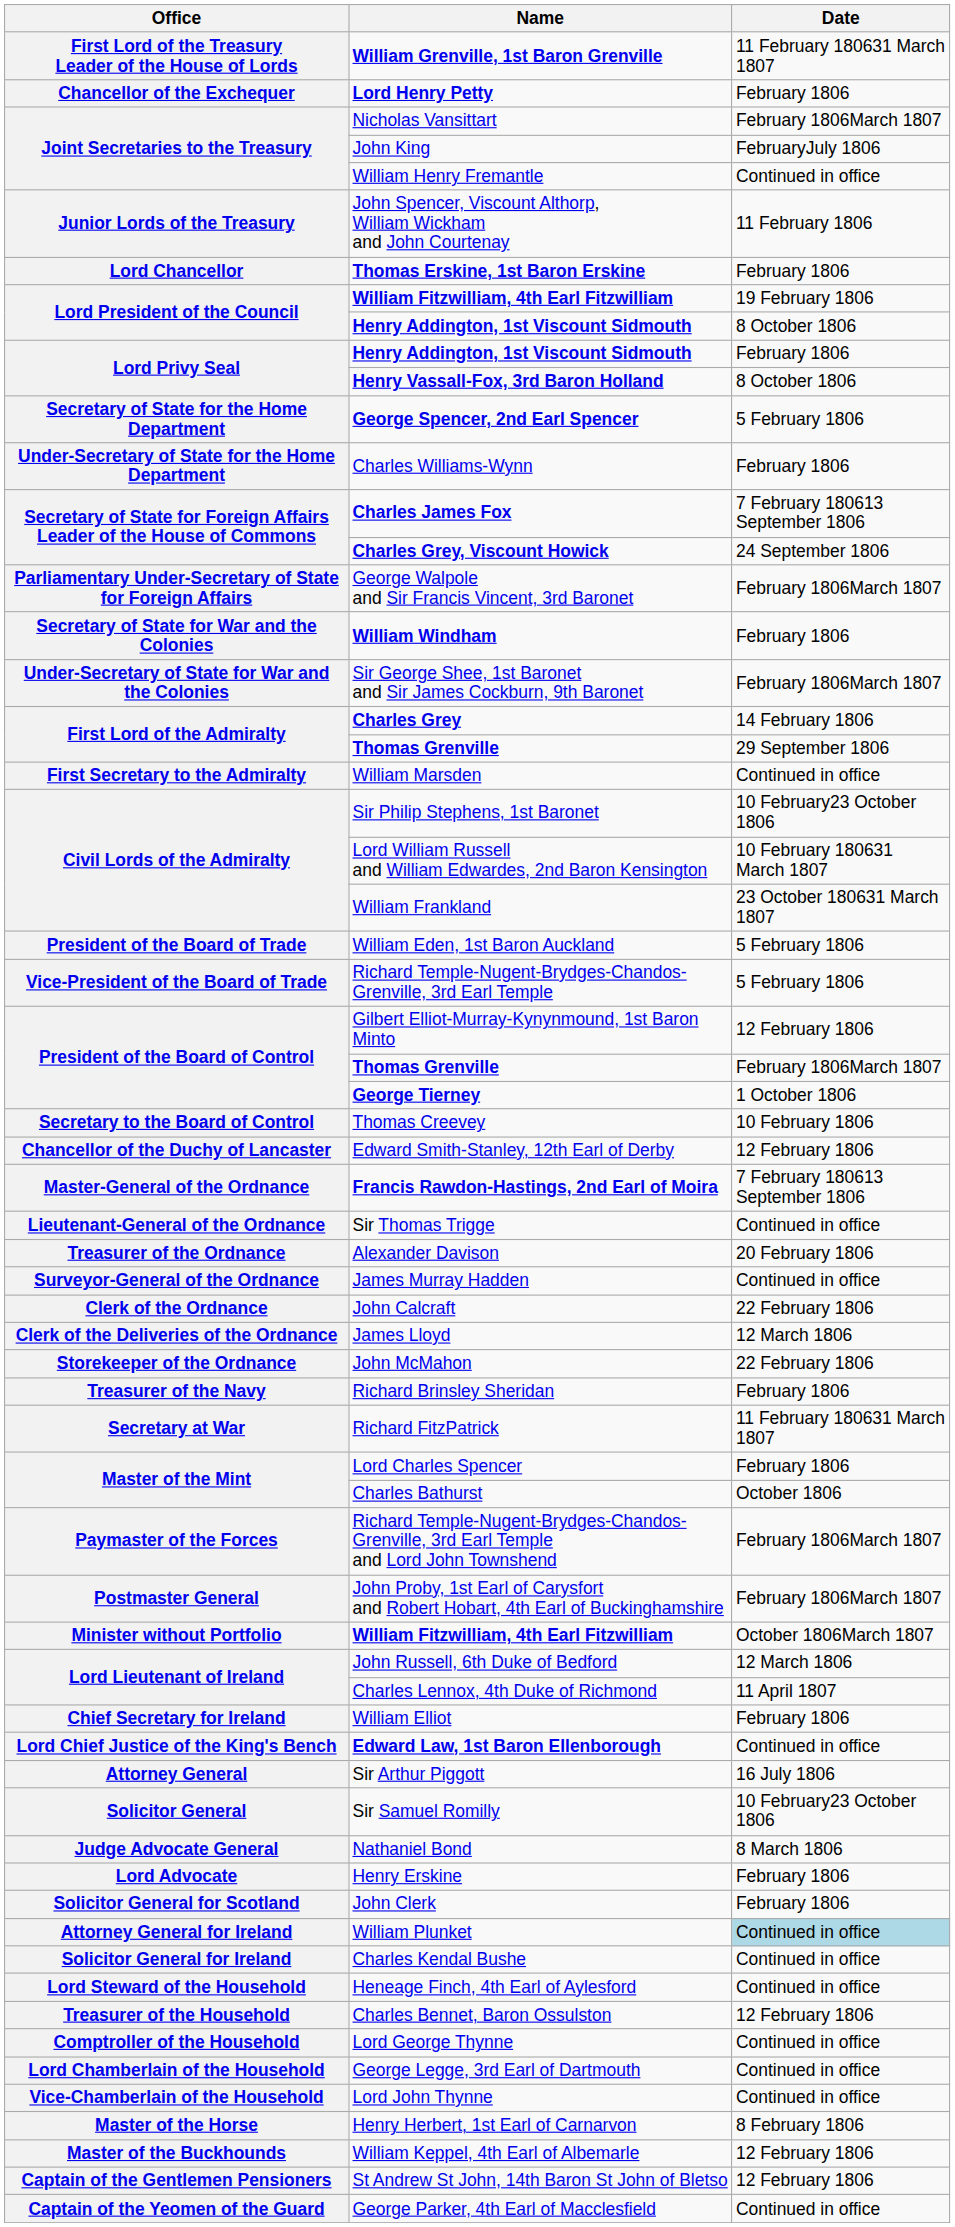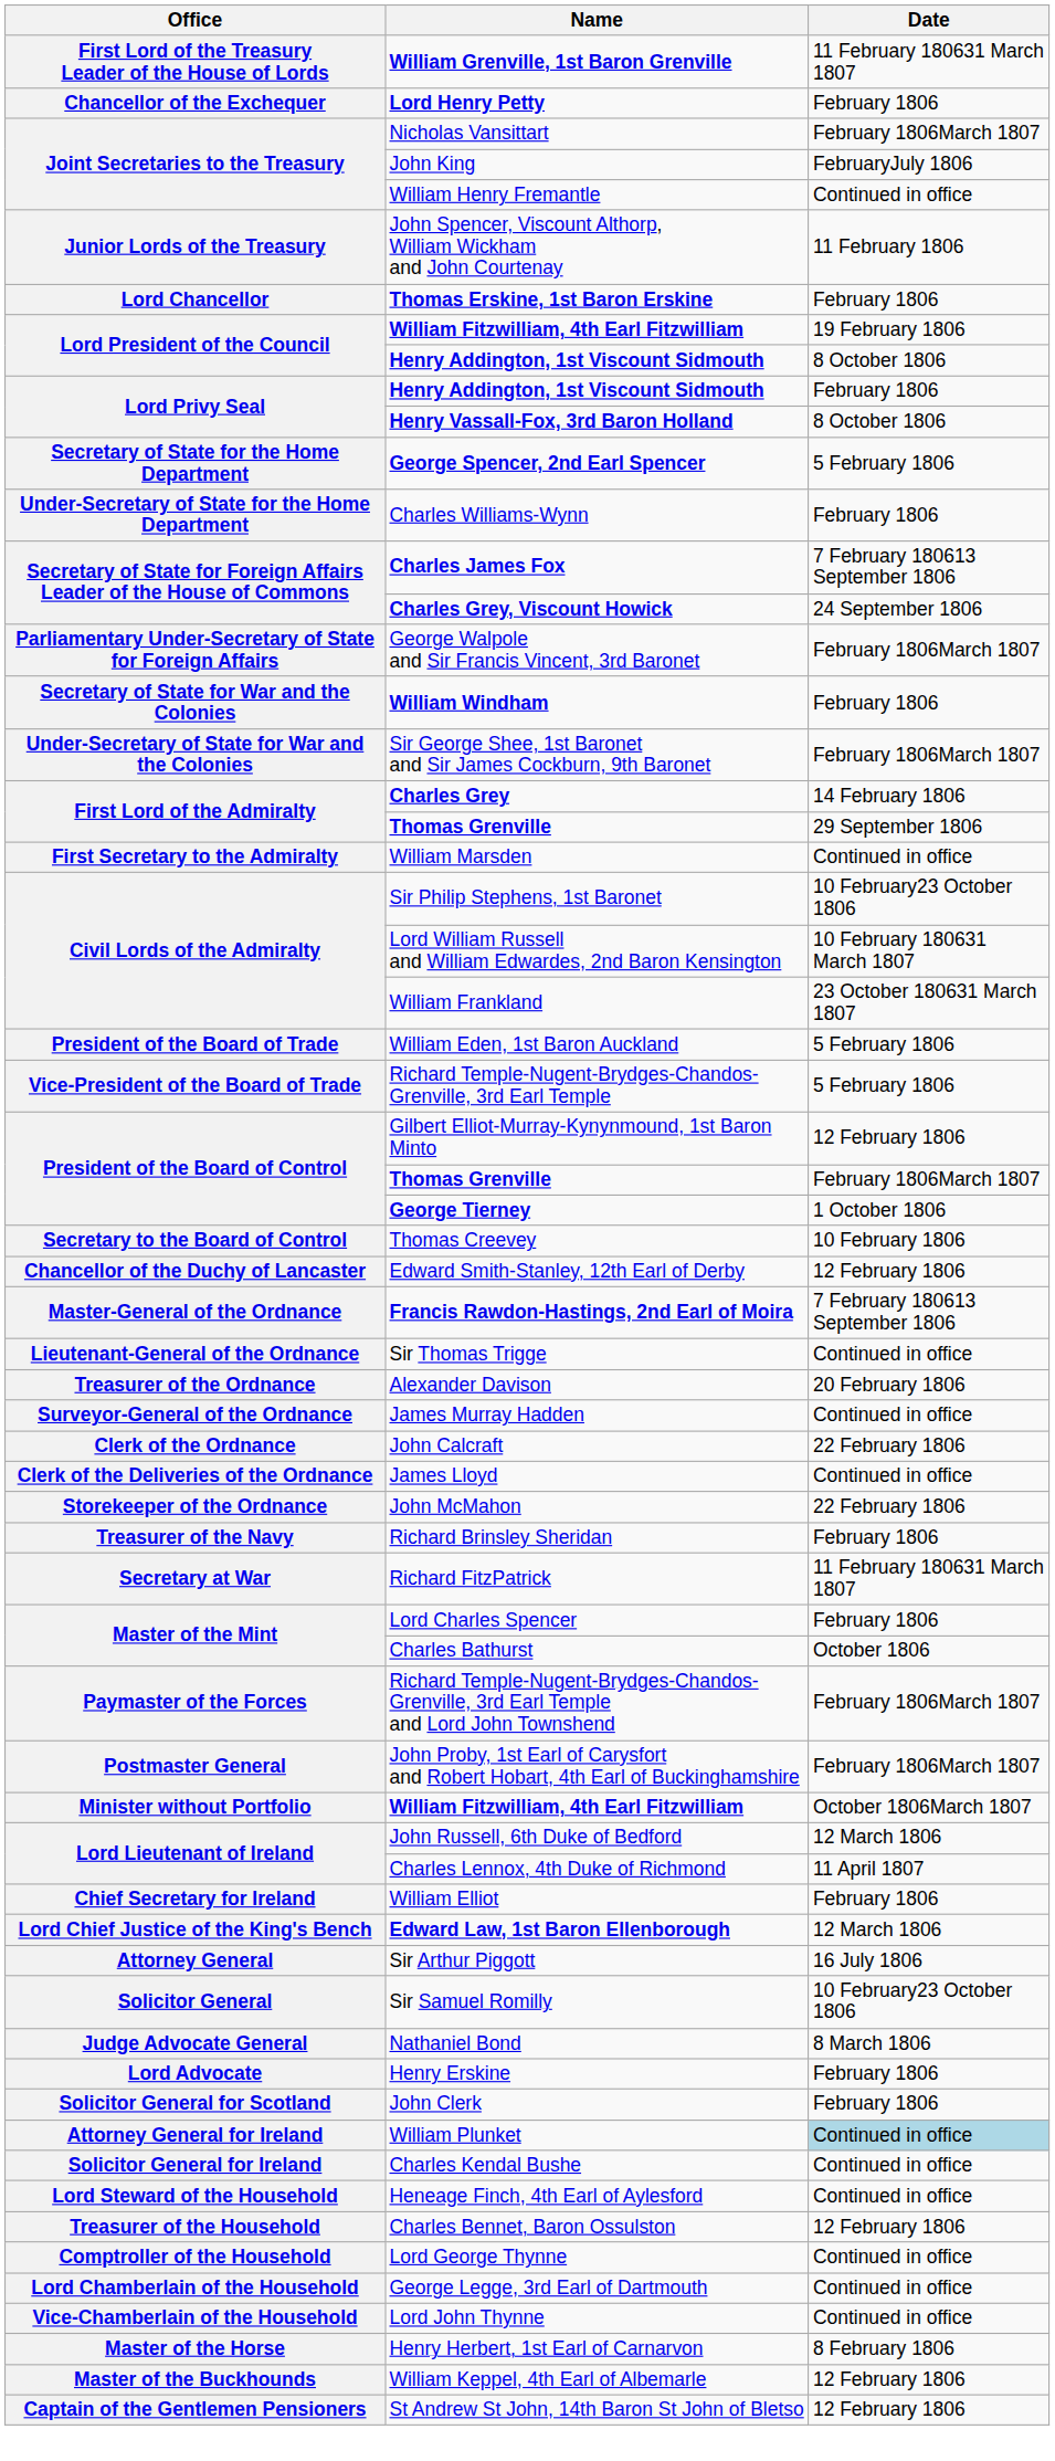James Lloyd | Date: 12 March 1806 -> Continued in office
Edward Law, 1st Baron Ellenborough | Date: Continued in office -> 12 March 1806
- row: Captain of the Yeomen of the Guard | George Parker, 4th Earl of Macclesfield | Continued in office
